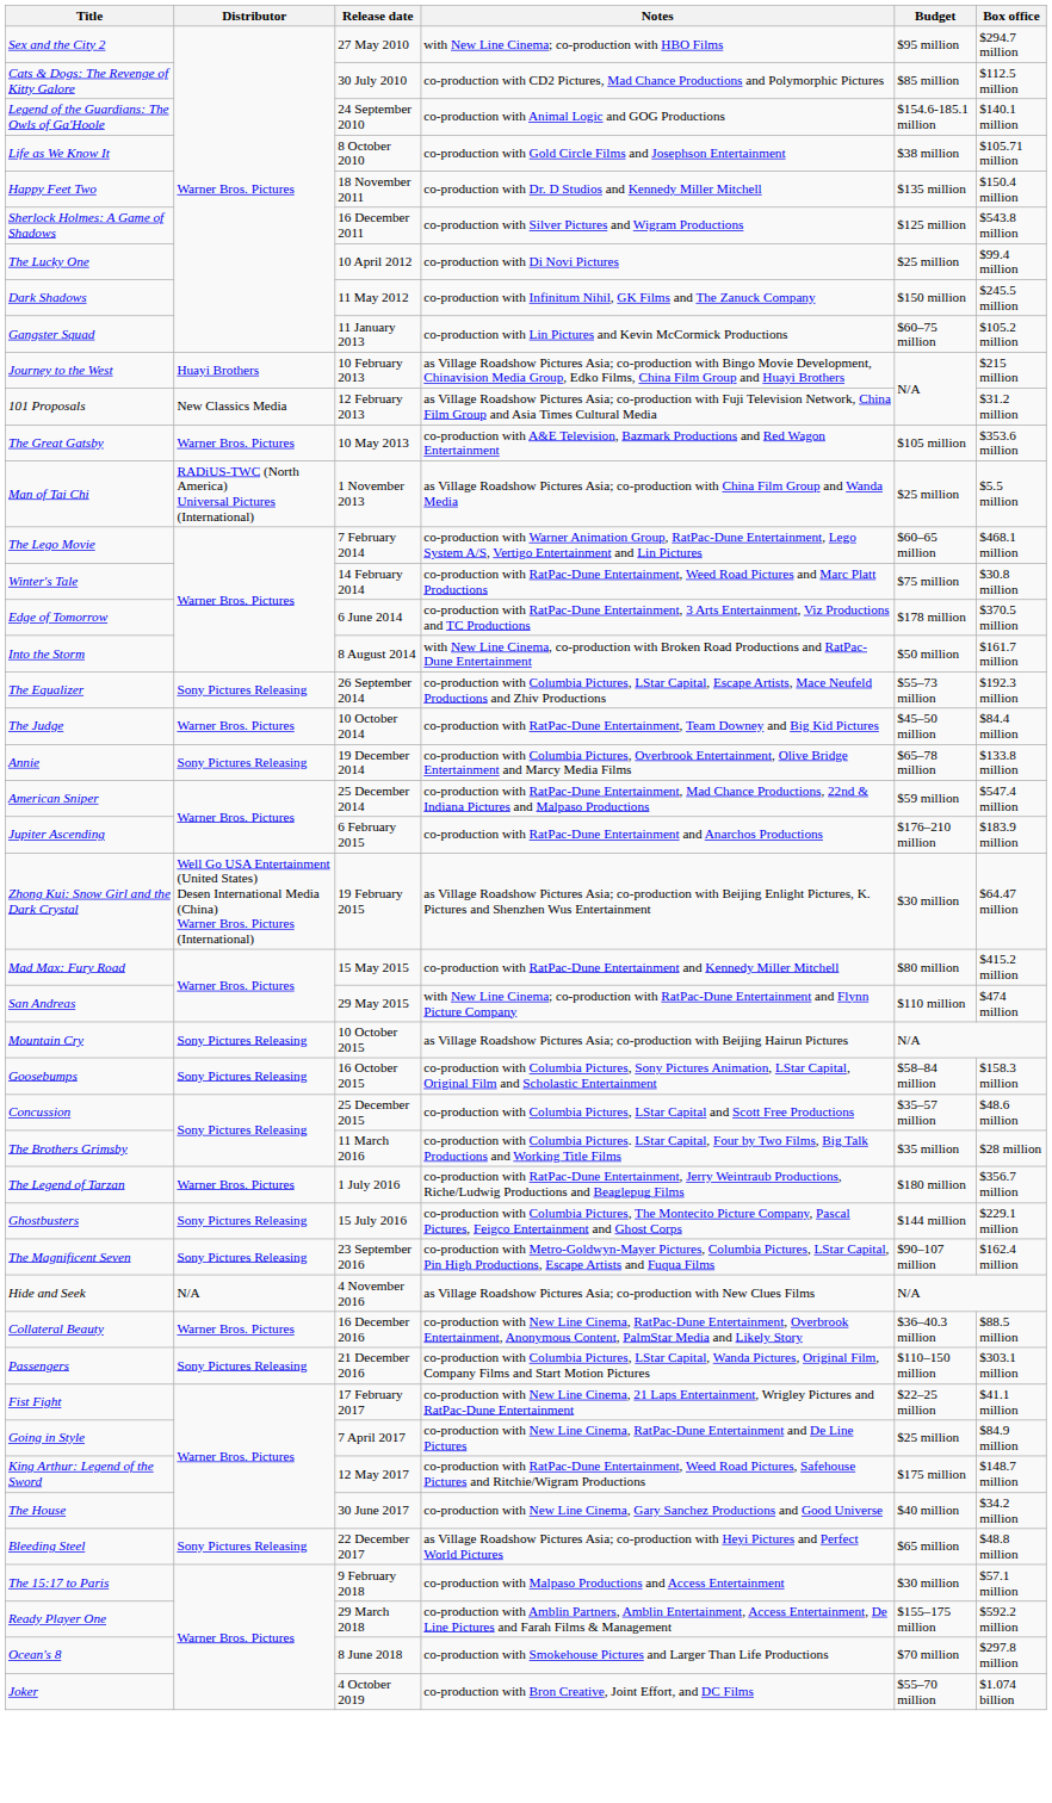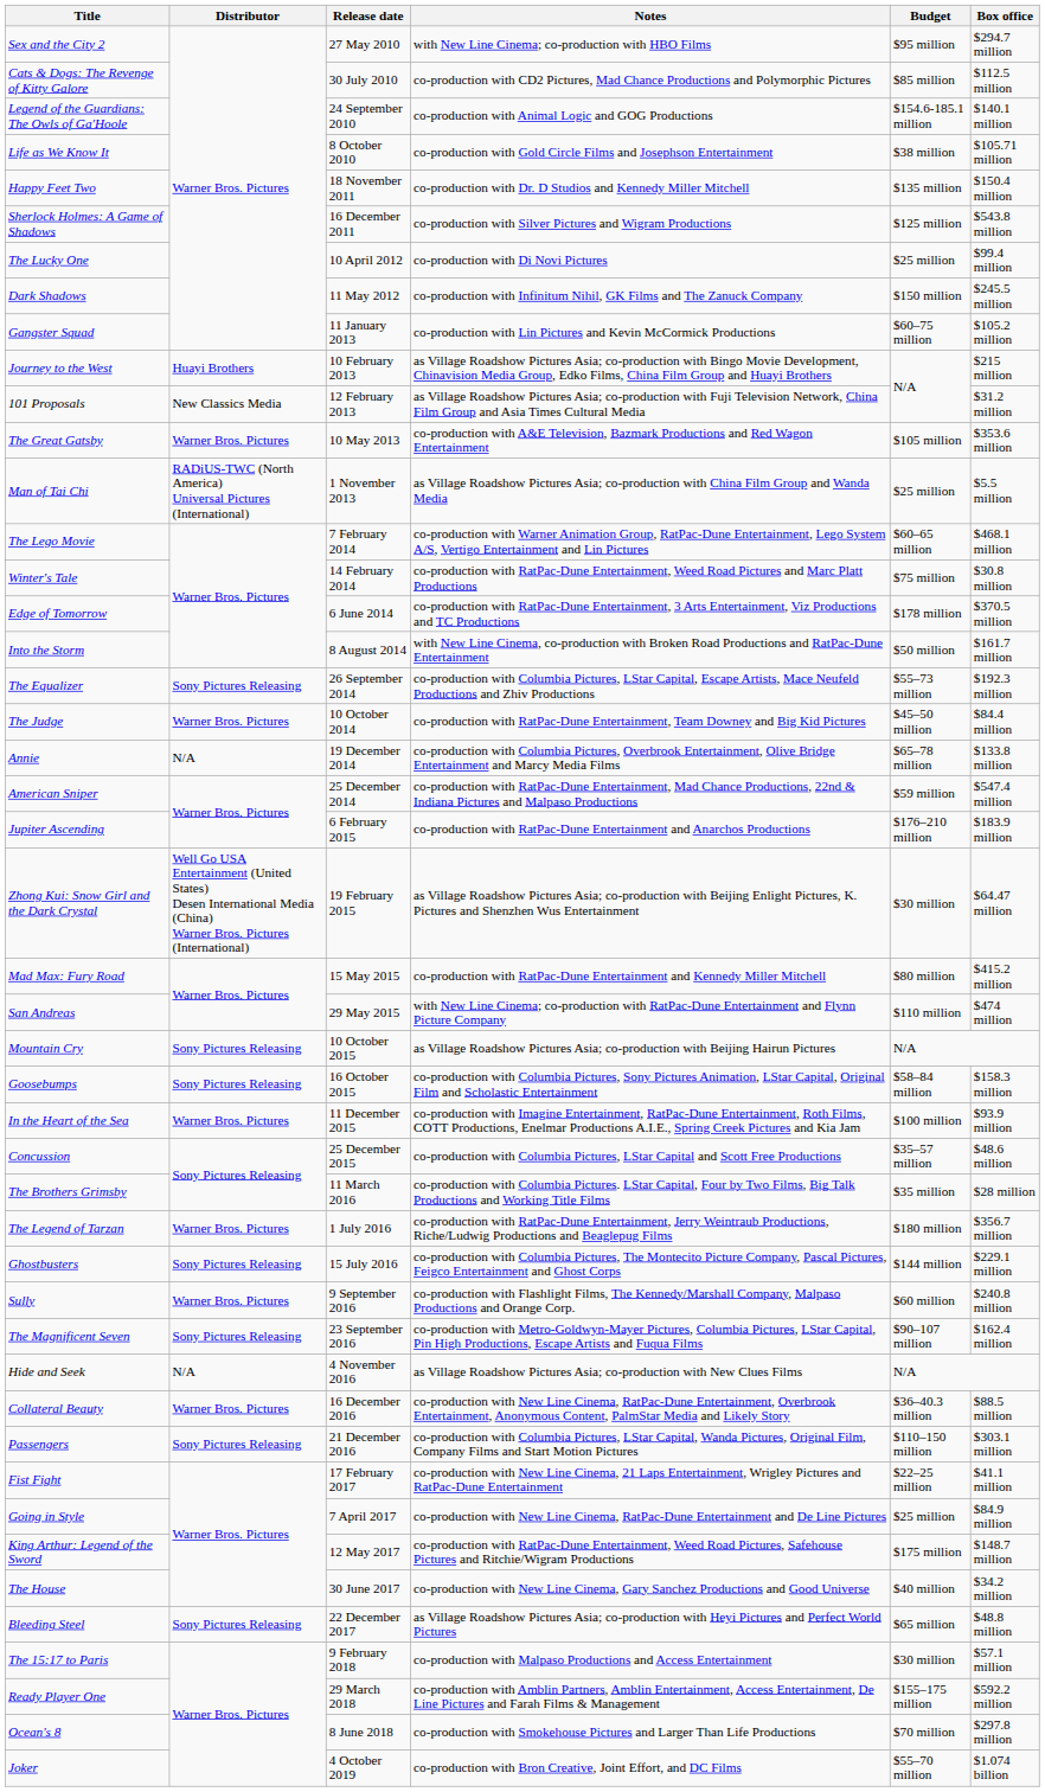Annie | Distributor: Sony Pictures Releasing -> N/A
+ row: In the Heart of the Sea | Warner Bros. Pictures | 11 December 2015 | co-production with Imagine Entertainment, RatPac-Dune Entertainment, Roth Films, COTT Productions, Enelmar Productions A.I.E., Spring Creek Pictures and Kia Jam | $100 million | $93.9 million
+ row: Sully | Warner Bros. Pictures | 9 September 2016 | co-production with Flashlight Films, The Kennedy/Marshall Company, Malpaso Productions and Orange Corp. | $60 million | $240.8 million
